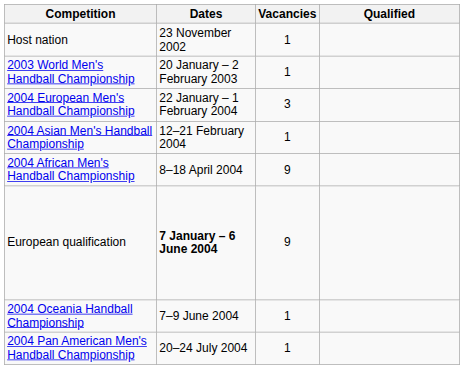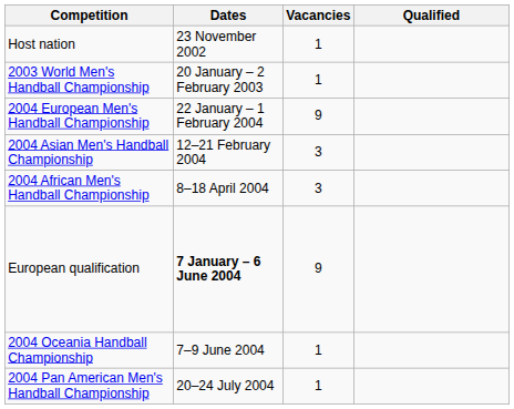2004 European Men's Handball Championship | Vacancies: 3 -> 9
2004 Asian Men's Handball Championship | Vacancies: 1 -> 3
2004 African Men's Handball Championship | Vacancies: 9 -> 3
